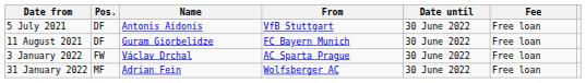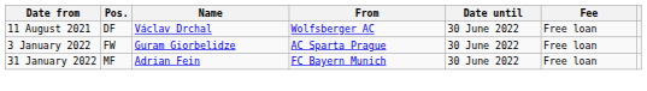- row: 5 July 2021 | DF | Antonis Aidonis | VfB Stuttgart | 30 June 2022 | Free loan
11 August 2021 | Name: Guram Giorbelidze -> Václav Drchal
11 August 2021 | From: FC Bayern Munich -> Wolfsberger AC
3 January 2022 | Name: Václav Drchal -> Guram Giorbelidze
31 January 2022 | From: Wolfsberger AC -> FC Bayern Munich
